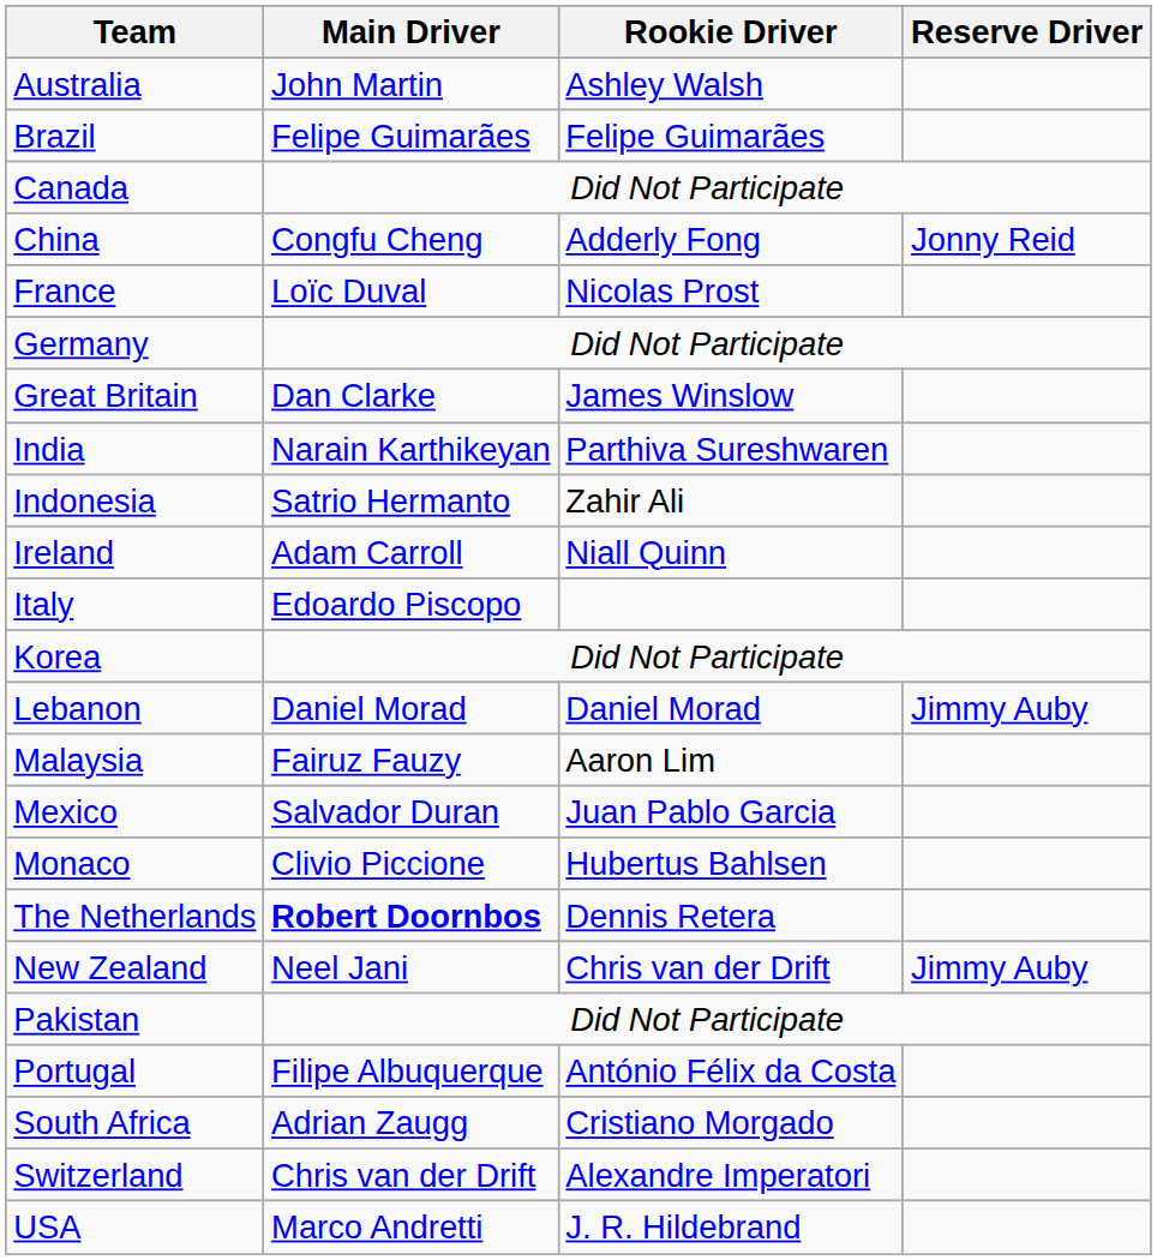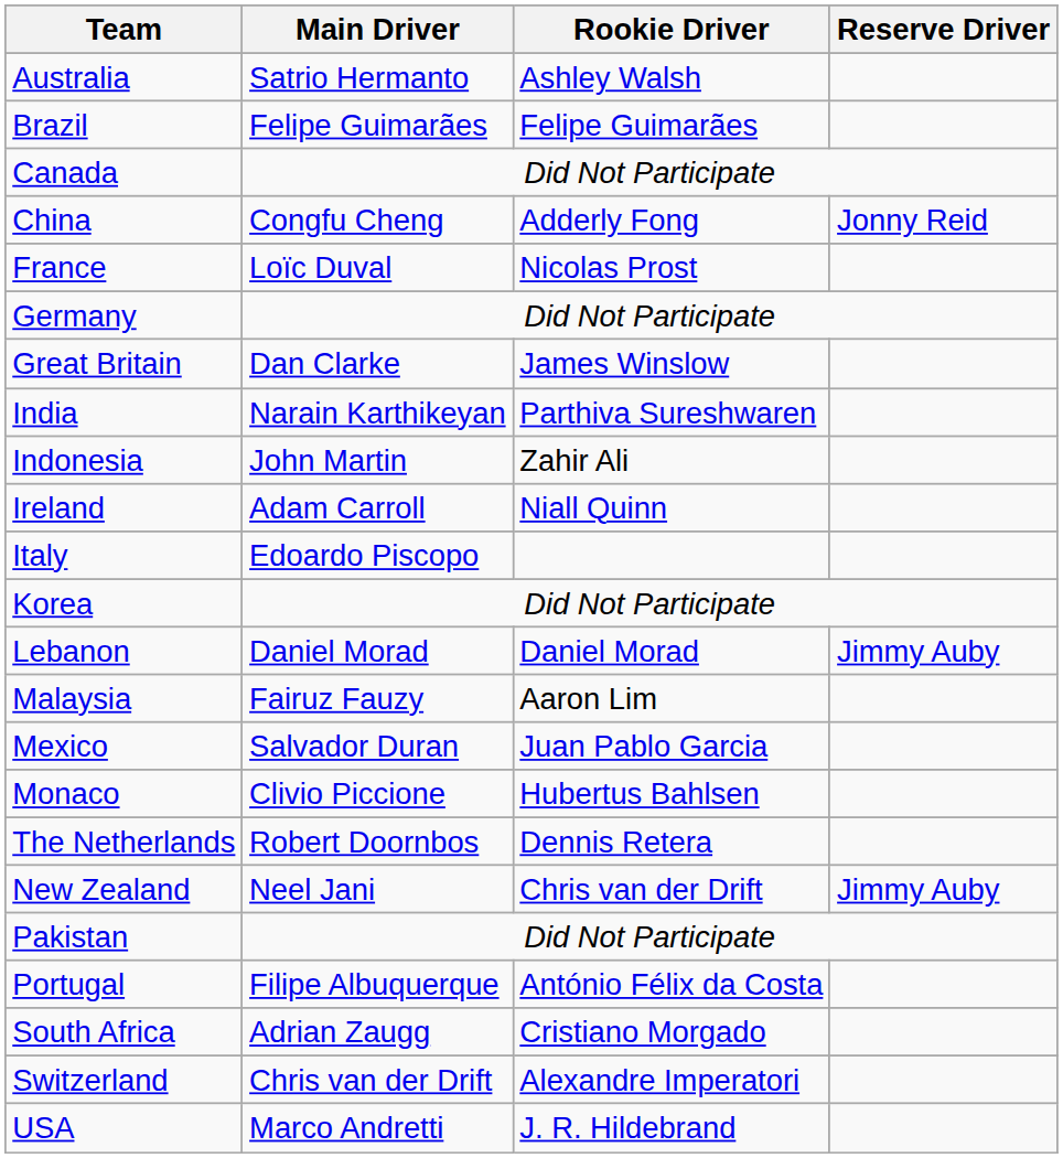Australia | Main Driver: John Martin -> Satrio Hermanto
Indonesia | Main Driver: Satrio Hermanto -> John Martin
The Netherlands | Main Driver: bold -> normal
